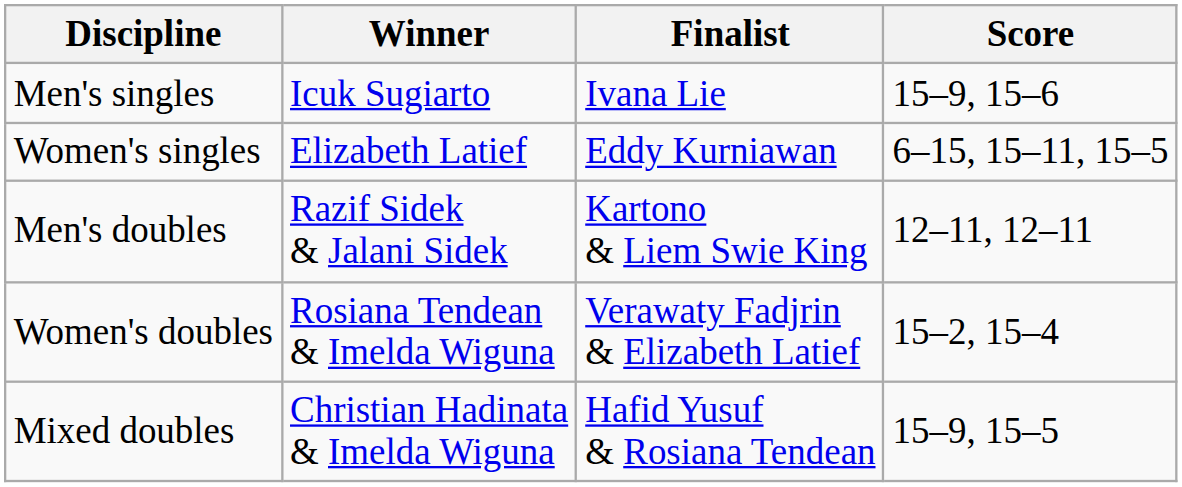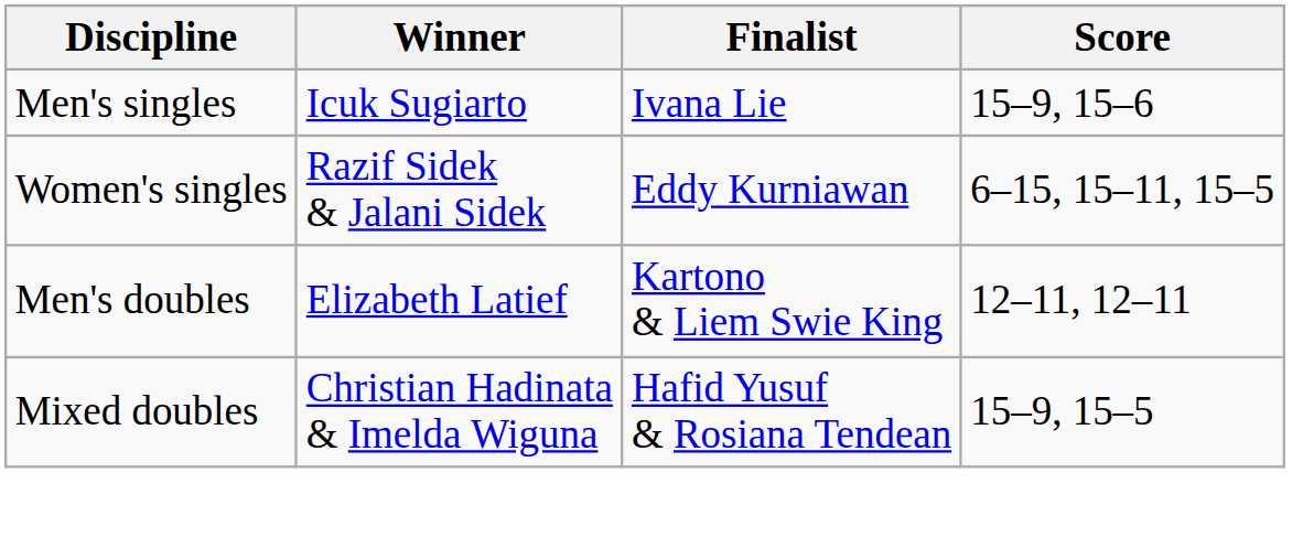Women's singles | Winner: Elizabeth Latief -> Razif Sidek & Jalani Sidek
Men's doubles | Winner: Razif Sidek & Jalani Sidek -> Elizabeth Latief
- row: Women's doubles | Rosiana Tendean & Imelda Wiguna | Verawaty Fadjrin & Elizabeth Latief | 15–2, 15–4
